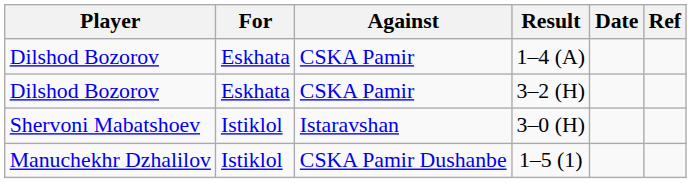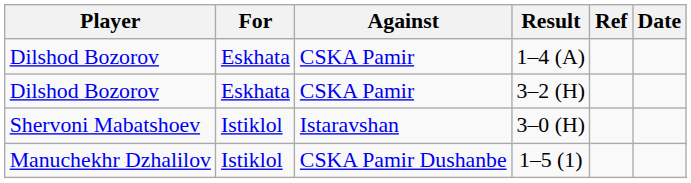columns swapped: Date <-> Ref
